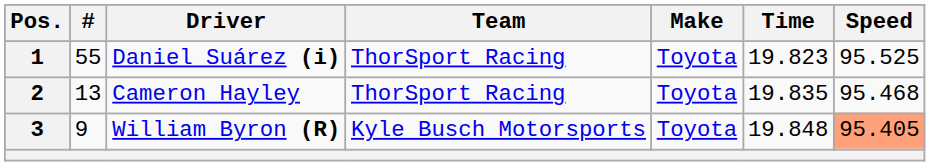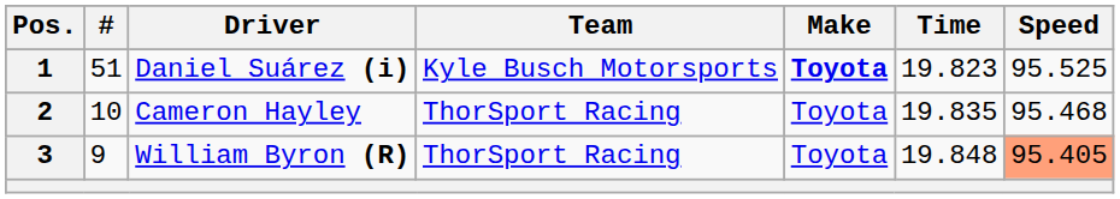1 | #: 55 -> 51
1 | Team: ThorSport Racing -> Kyle Busch Motorsports
1 | Make: normal -> bold
2 | #: 13 -> 10
3 | Team: Kyle Busch Motorsports -> ThorSport Racing
